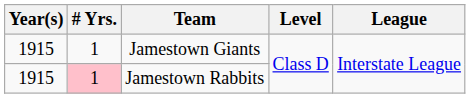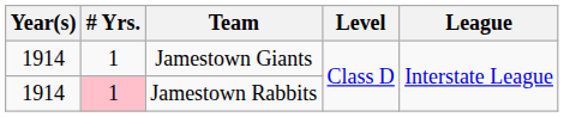Jamestown Giants | Year(s): 1915 -> 1914
Jamestown Rabbits | Year(s): 1915 -> 1914
